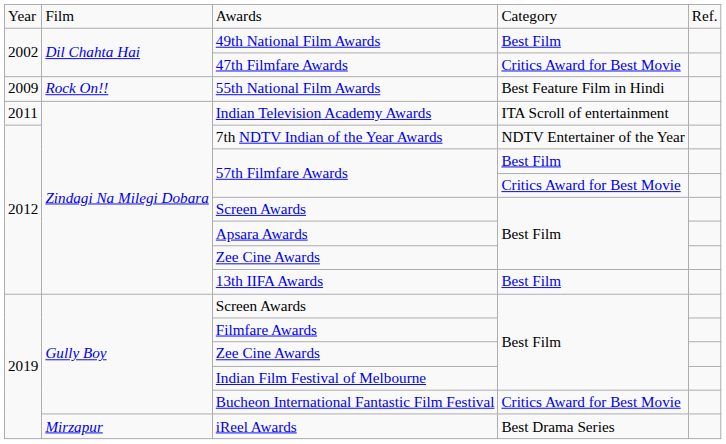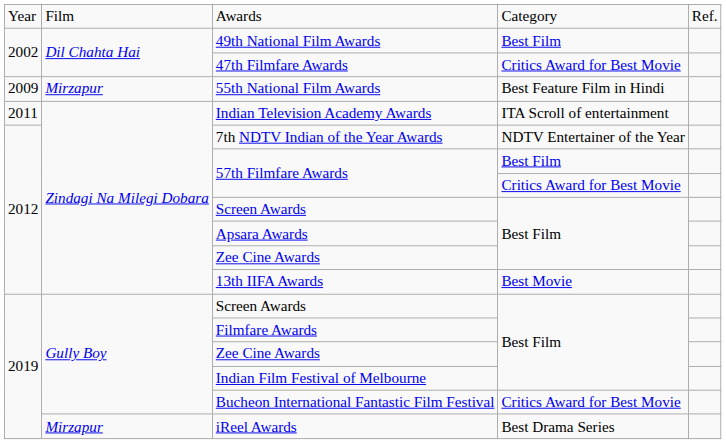55th National Film Awards | column 2: Rock On!! -> Mirzapur
13th IIFA Awards | column 4: Best Film -> Best Movie
